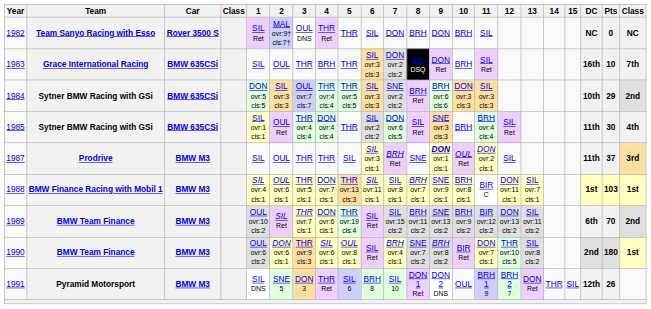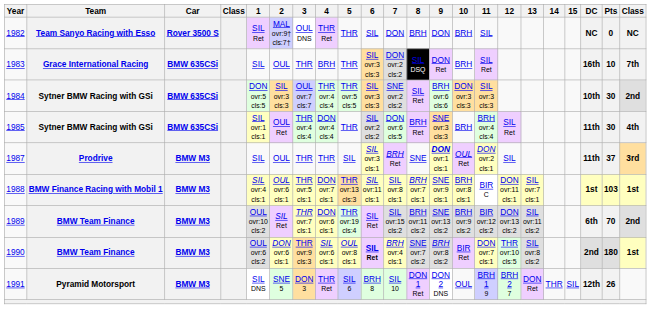1984 | 8: BRH Ret -> SIL Ret
1984 | Pts: 29 -> 30
1985 | 8: SIL Ret -> BRH Ret
1990 | 6: normal -> bold
